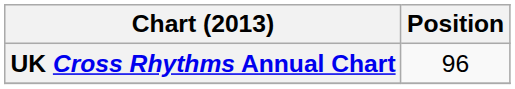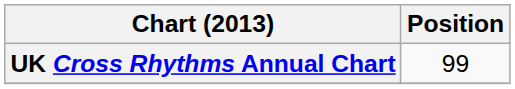UK Cross Rhythms Annual Chart | Position: 96 -> 99
